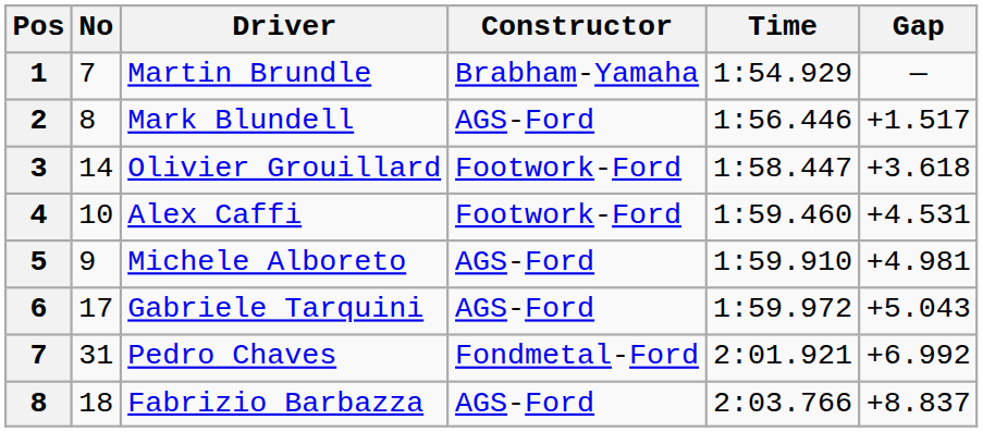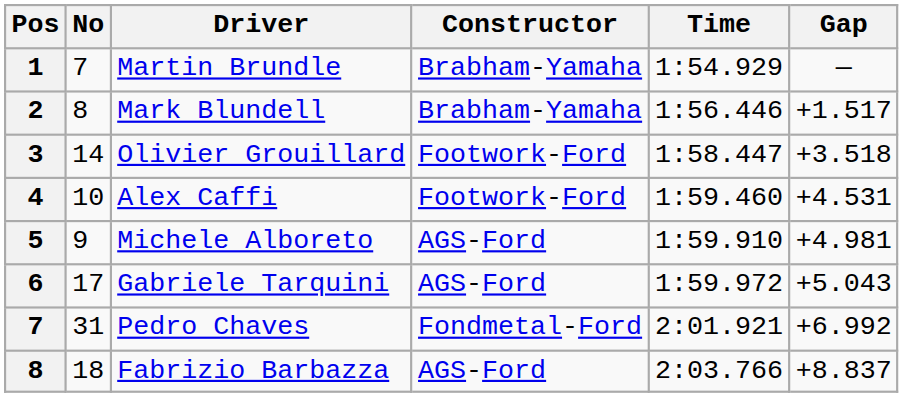Mark Blundell | Constructor: AGS-Ford -> Brabham-Yamaha
Olivier Grouillard | Gap: +3.618 -> +3.518
